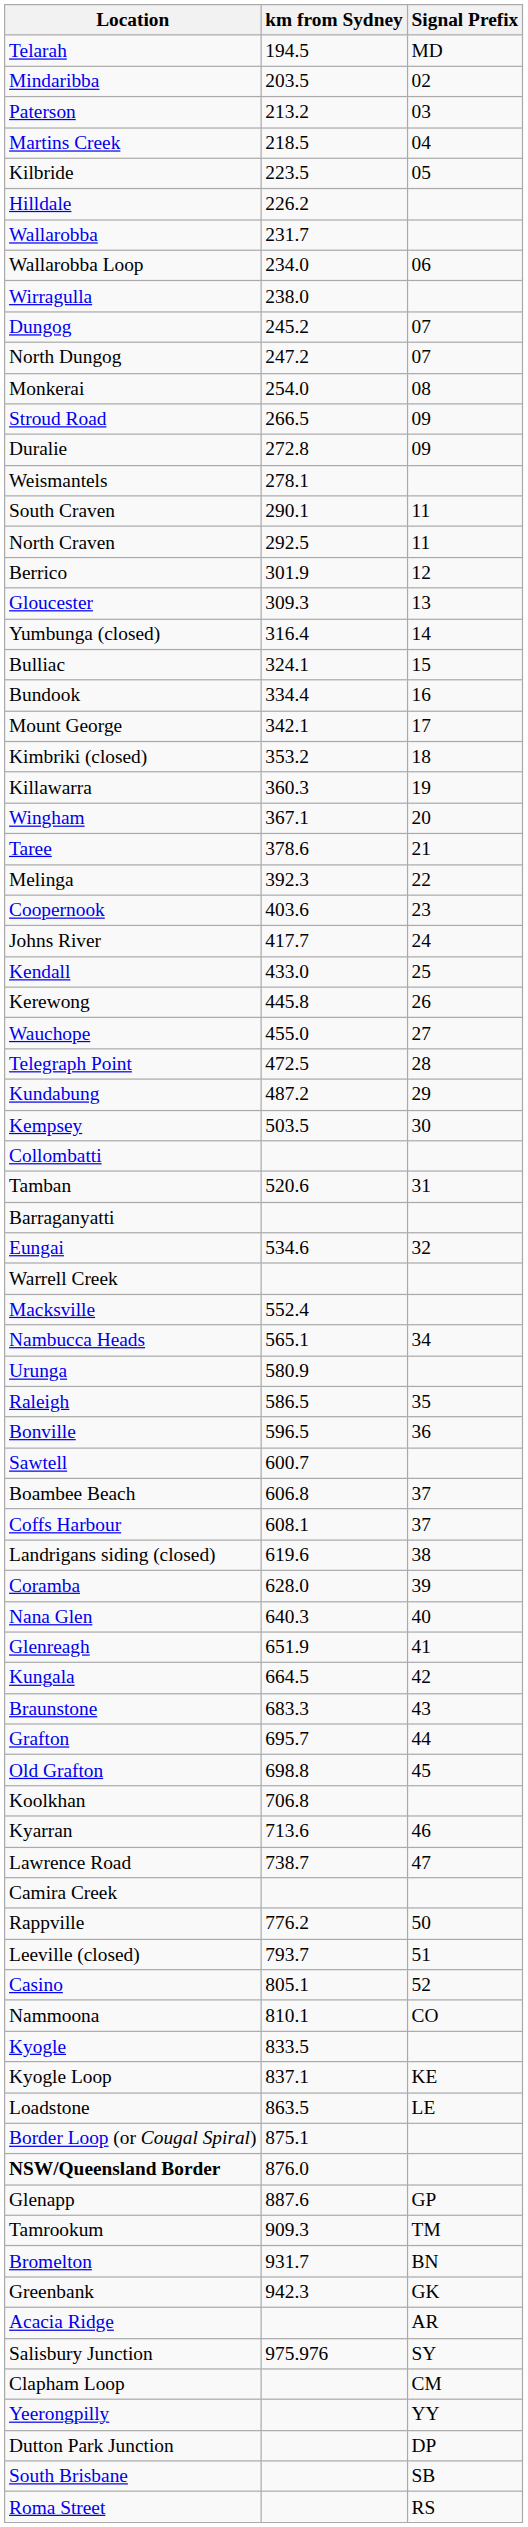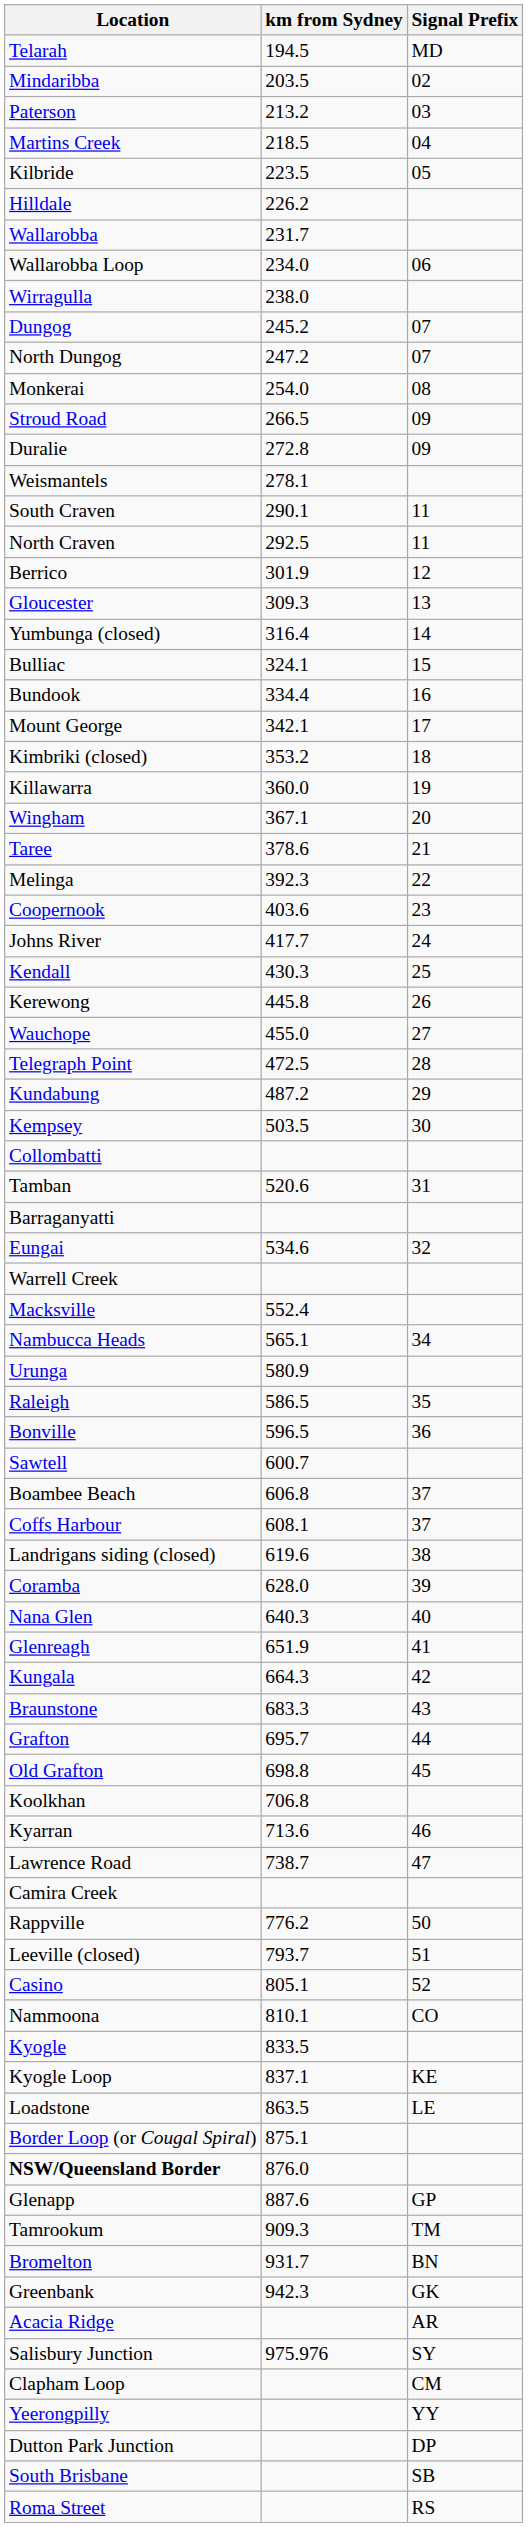Killawarra | km from Sydney: 360.3 -> 360.0
Kendall | km from Sydney: 433.0 -> 430.3
Kungala | km from Sydney: 664.5 -> 664.3
